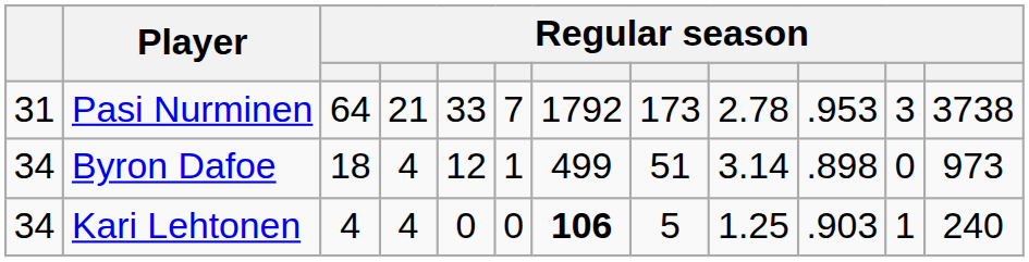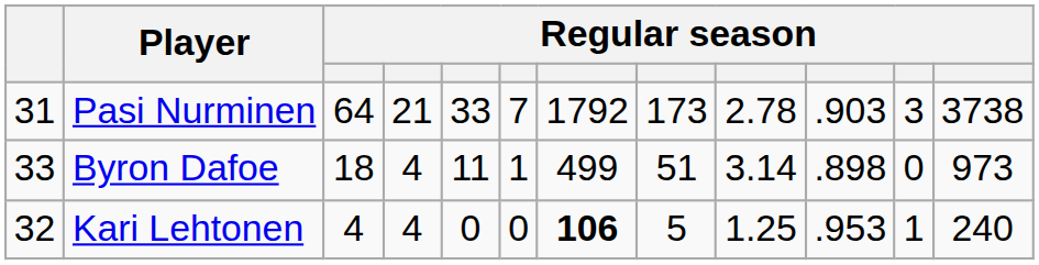Pasi Nurminen | column 10: .953 -> .903
Byron Dafoe | column 1: 34 -> 33
Byron Dafoe | column 5: 12 -> 11
Kari Lehtonen | column 1: 34 -> 32
Kari Lehtonen | column 10: .903 -> .953
